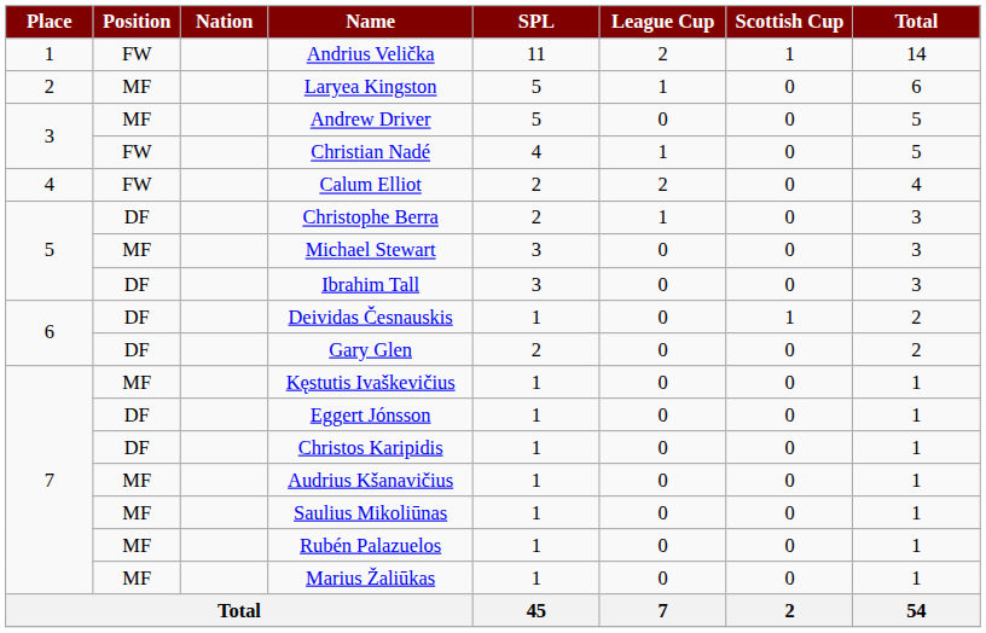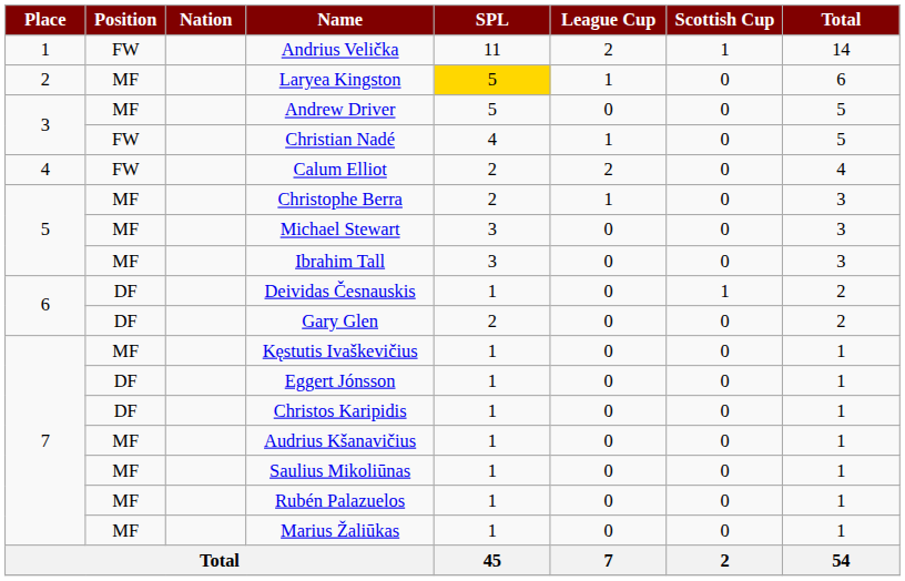Laryea Kingston | SPL: no background -> gold background
Christophe Berra | Position: DF -> MF
Ibrahim Tall | Position: DF -> MF
